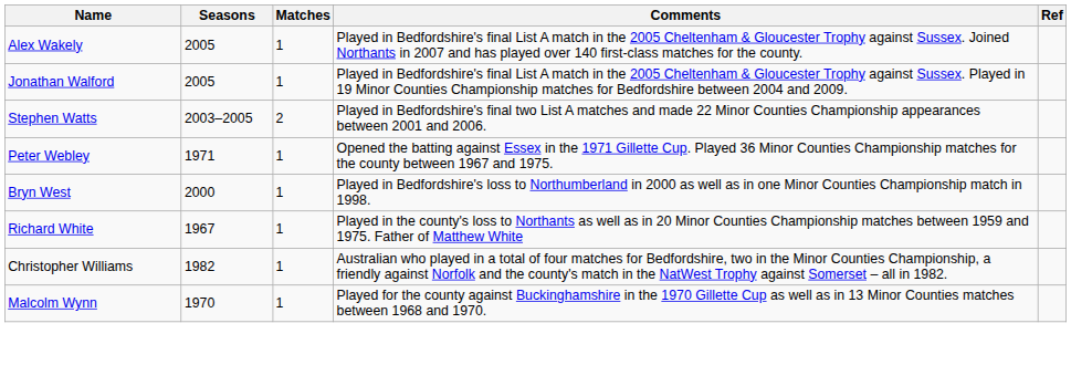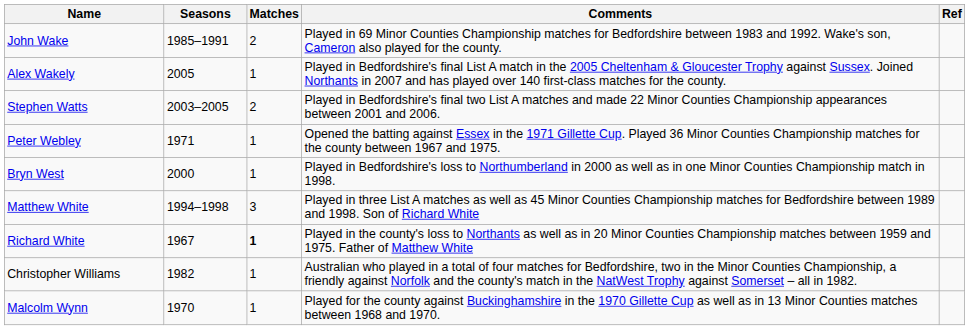+ row: John Wake | 1985–1991 | 2 | Played in 69 Minor Counties Championship matches for Bedfordshire between 1983 and 1992. Wake's son, Cameron also played for the county.
- row: Jonathan Walford | 2005 | 1 | Played in Bedfordshire's final List A match in the 2005 Cheltenham & Gloucester Trophy against Sussex. Played in 19 Minor Counties Championship matches for Bedfordshire between 2004 and 2009.
+ row: Matthew White | 1994–1998 | 3 | Played in three List A matches as well as 45 Minor Counties Championship matches for Bedfordshire between 1989 and 1998. Son of Richard White
Richard White | Matches: normal -> bold
